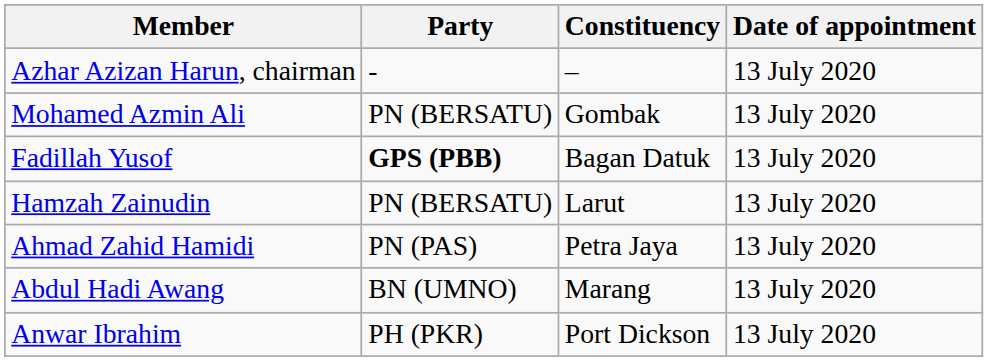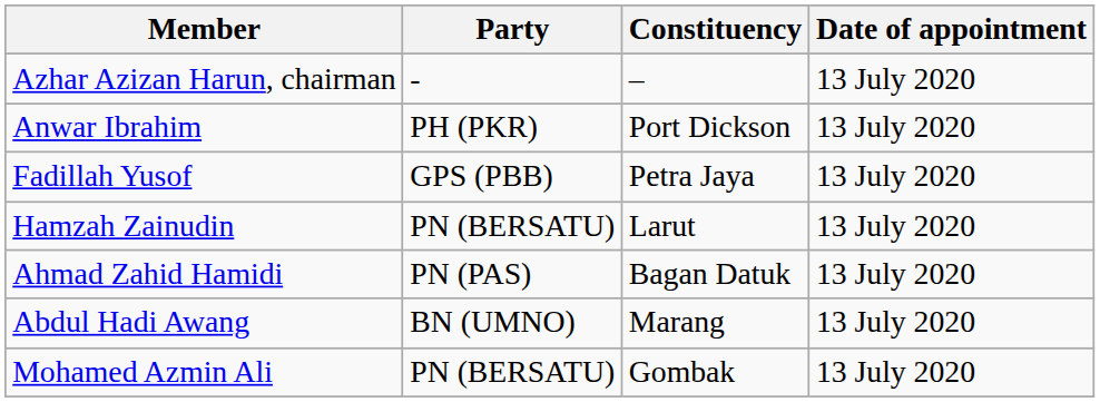rows swapped: Mohamed Azmin Ali <-> Anwar Ibrahim
Fadillah Yusof | Party: bold -> normal
Fadillah Yusof | Constituency: Bagan Datuk -> Petra Jaya
Ahmad Zahid Hamidi | Constituency: Petra Jaya -> Bagan Datuk
